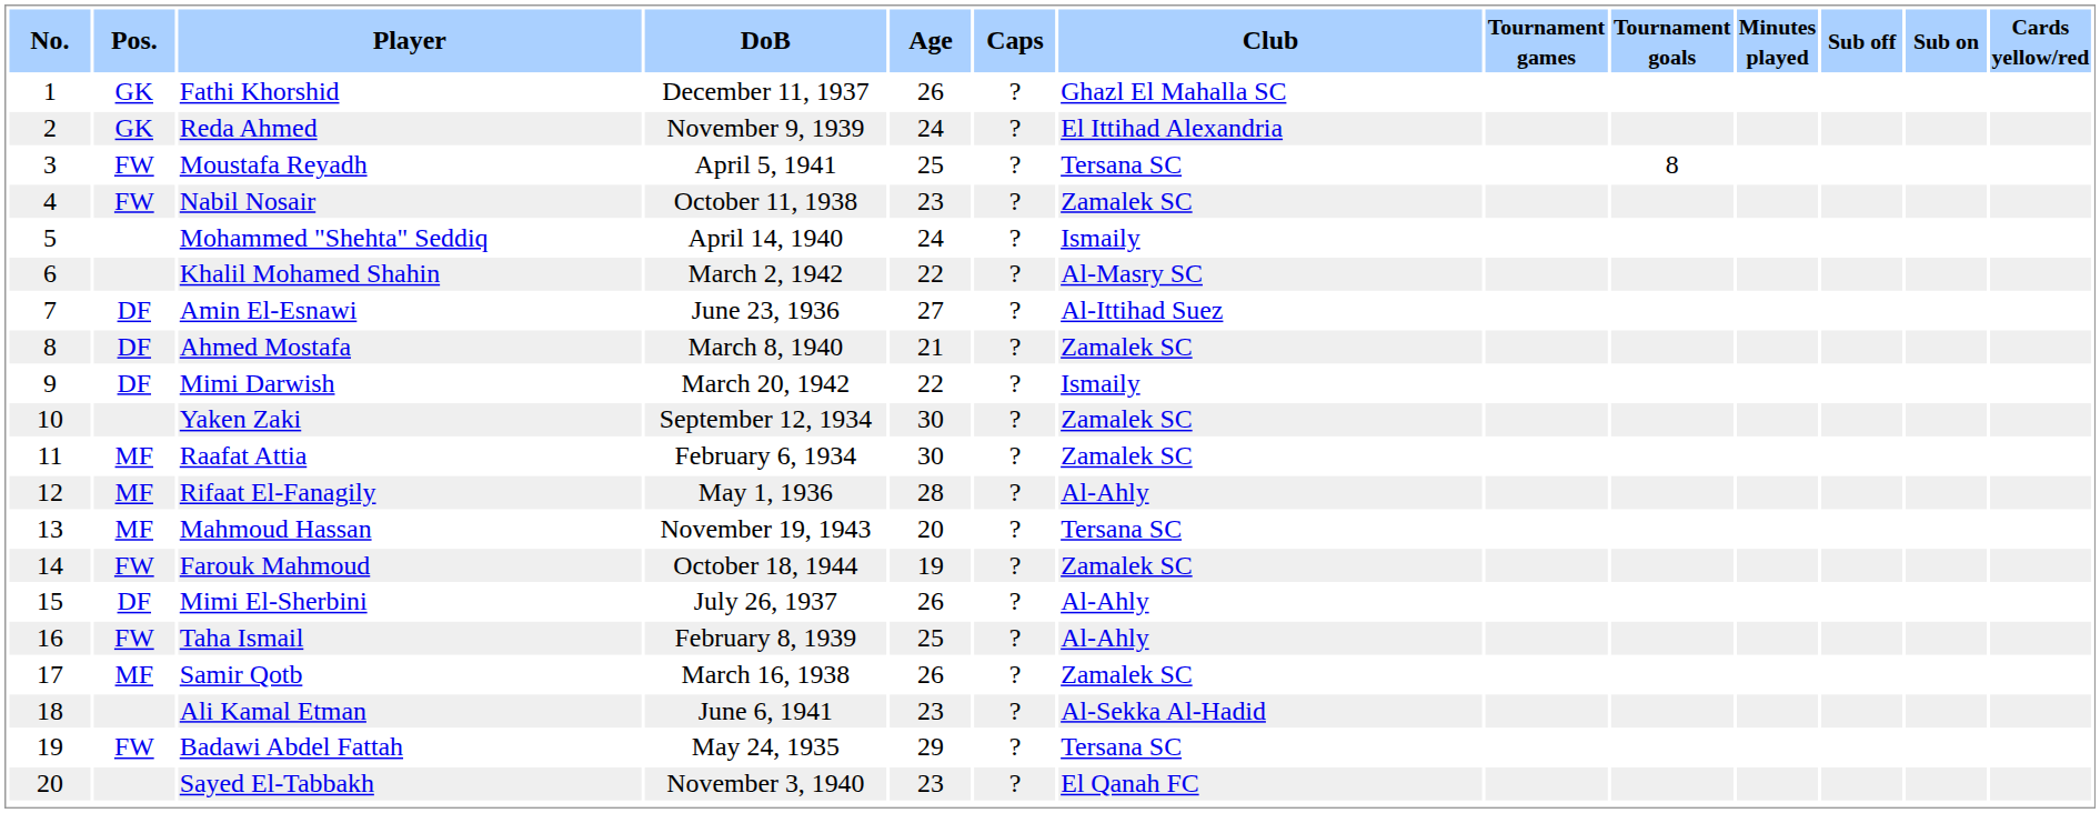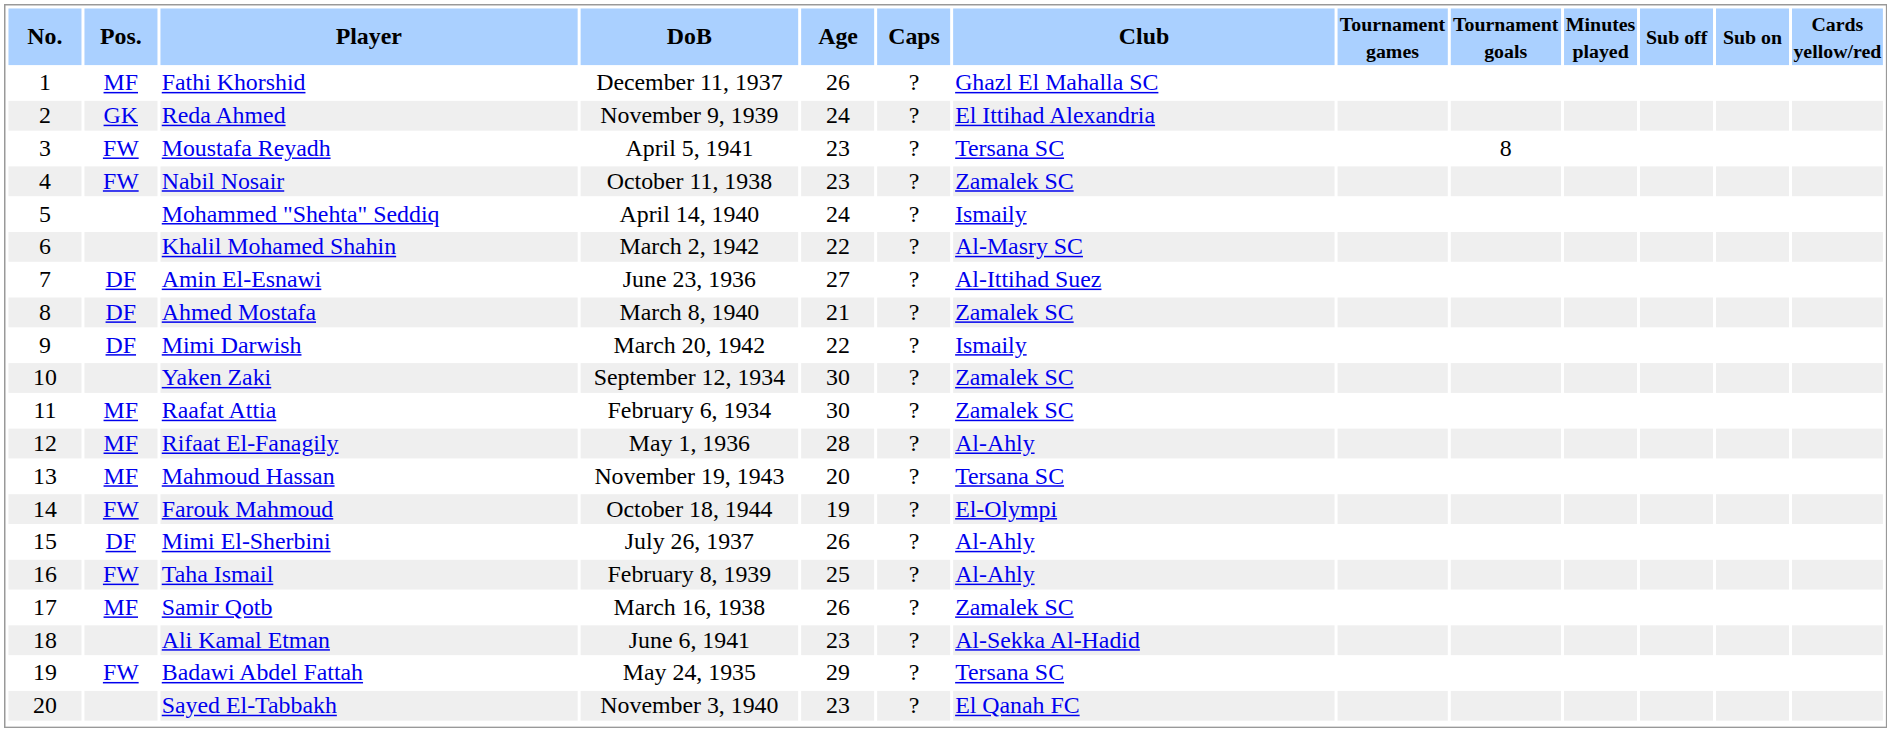Fathi Khorshid | Pos.: GK -> MF
Moustafa Reyadh | Age: 25 -> 23
Farouk Mahmoud | Club: Zamalek SC -> El-Olympi
